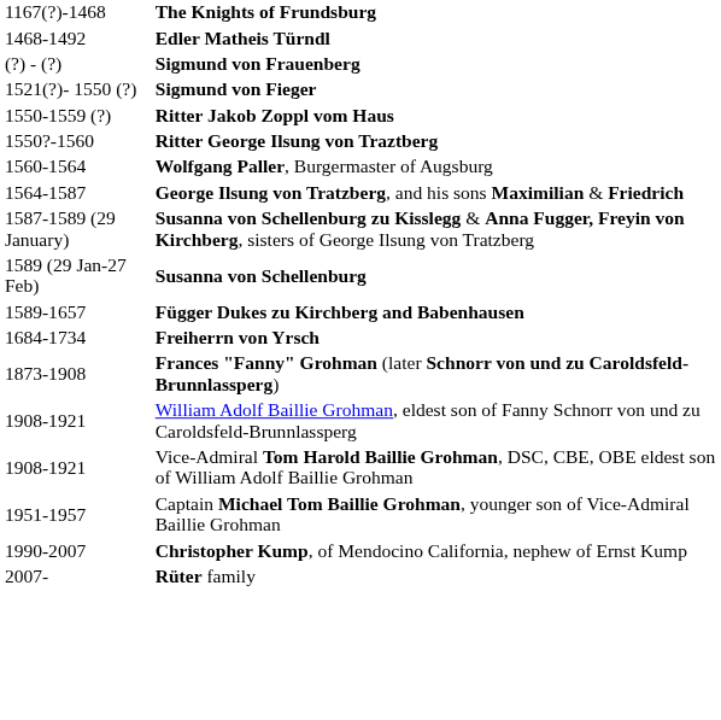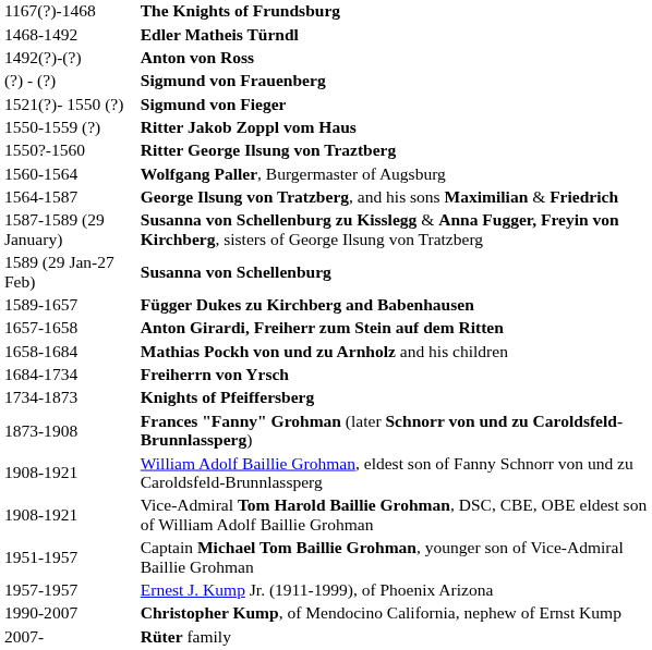+ row: 1492(?)-(?) | Anton von Ross
+ row: 1657-1658 | Anton Girardi, Freiherr zum Stein auf dem Ritten
+ row: 1658-1684 | Mathias Pockh von und zu Arnholz and his children
+ row: 1734-1873 | Knights of Pfeiffersberg
+ row: 1957-1957 | Ernest J. Kump Jr. (1911-1999), of Phoenix Arizona
